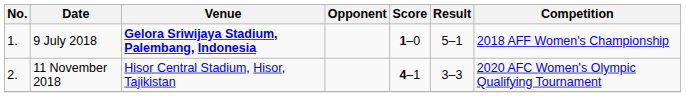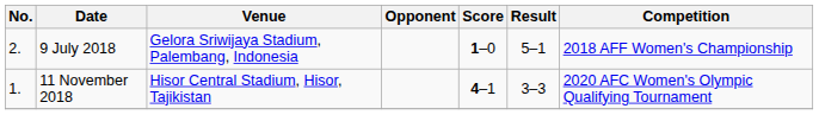9 July 2018 | No.: 1. -> 2.
9 July 2018 | Venue: bold -> normal
11 November 2018 | No.: 2. -> 1.
